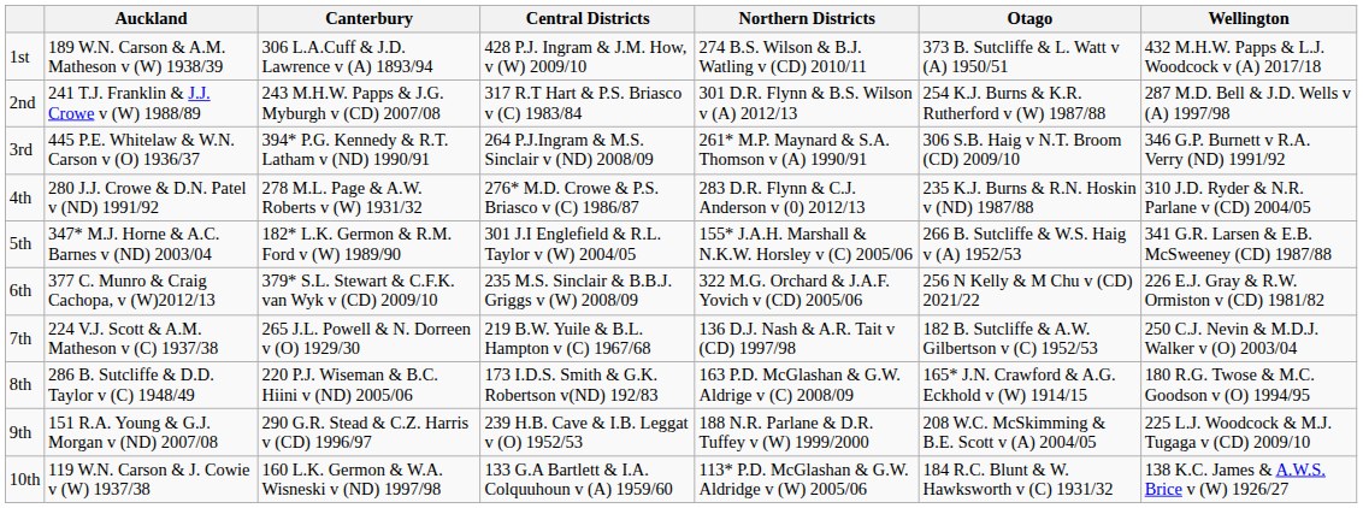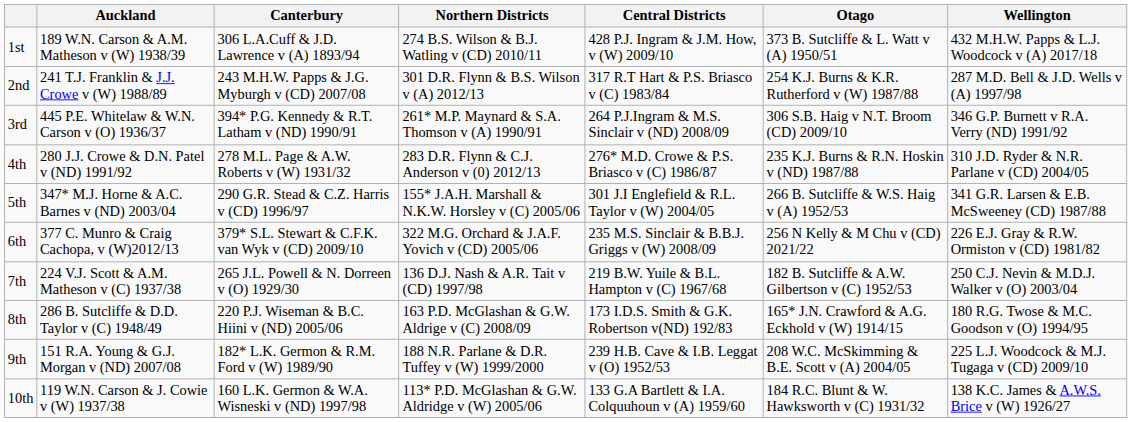columns swapped: Central Districts <-> Northern Districts
5th | Canterbury: 182* L.K. Germon & R.M. Ford v (W) 1989/90 -> 290 G.R. Stead & C.Z. Harris v (CD) 1996/97
9th | Canterbury: 290 G.R. Stead & C.Z. Harris v (CD) 1996/97 -> 182* L.K. Germon & R.M. Ford v (W) 1989/90
